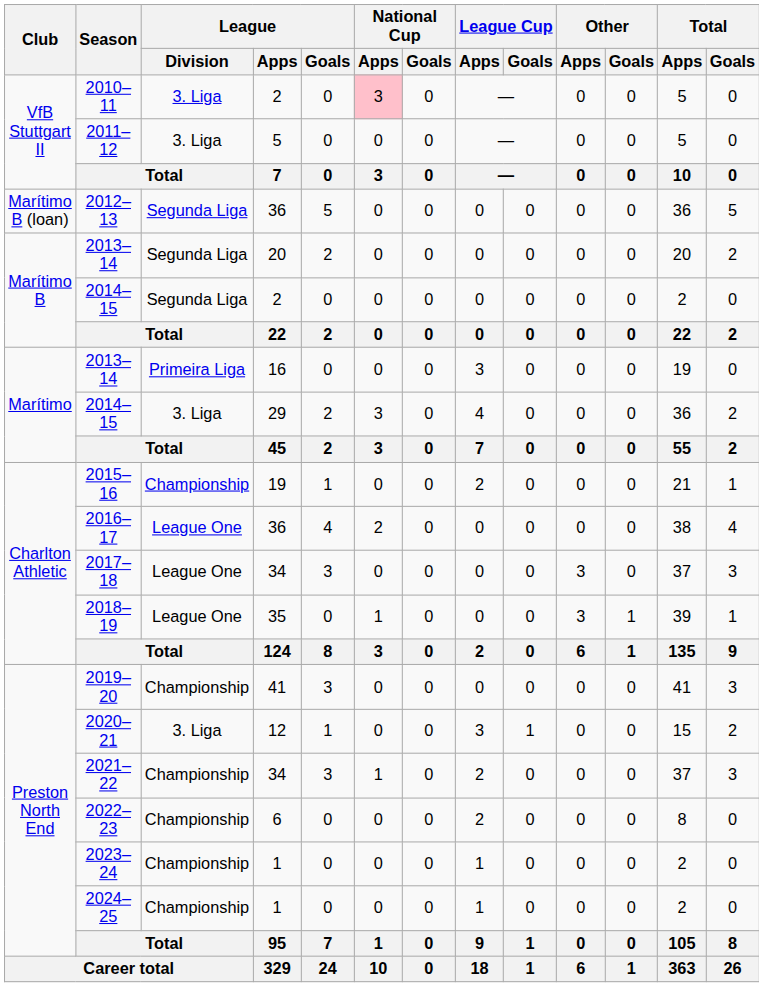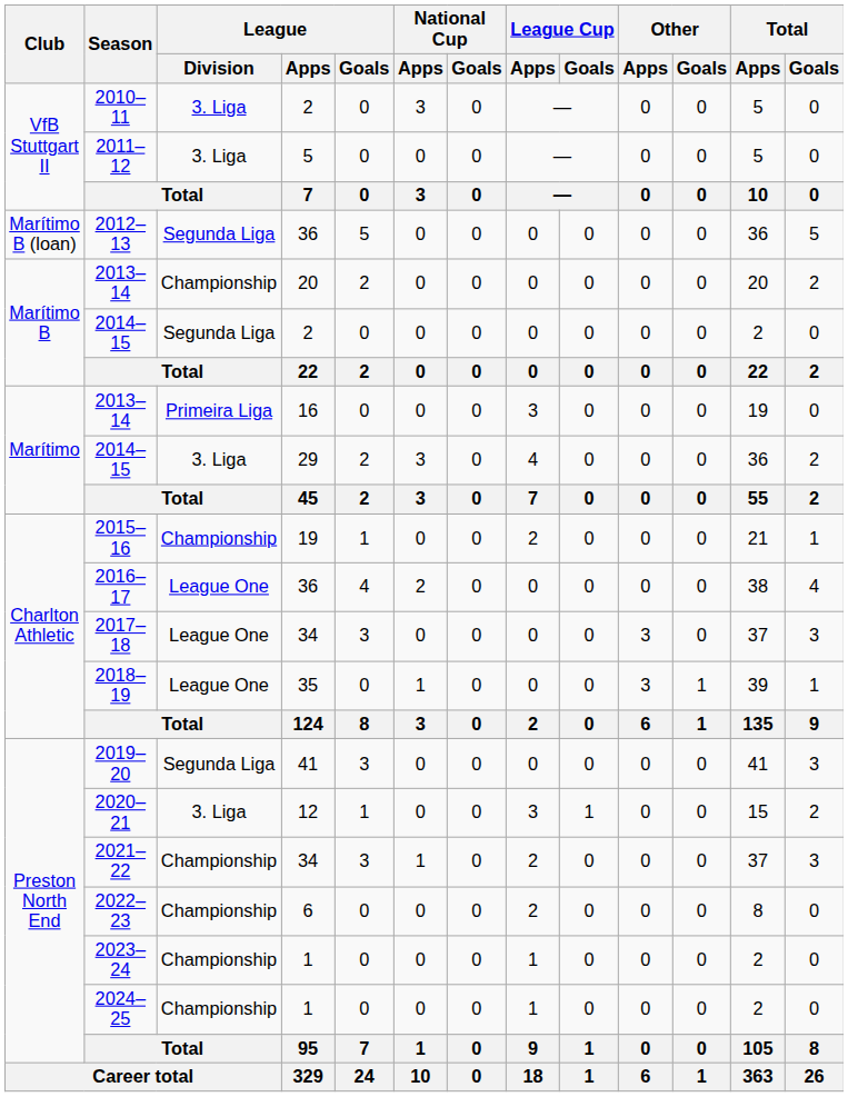2010–11 | National Cup / Apps: pink background -> no background
2013–14 / 20 | League / Division: Segunda Liga -> Championship
2019–20 | League / Division: Championship -> Segunda Liga
